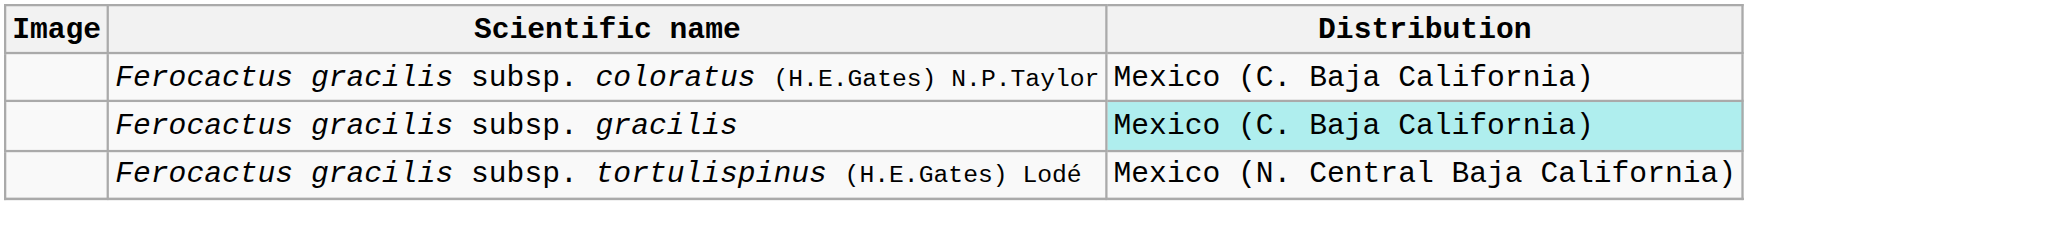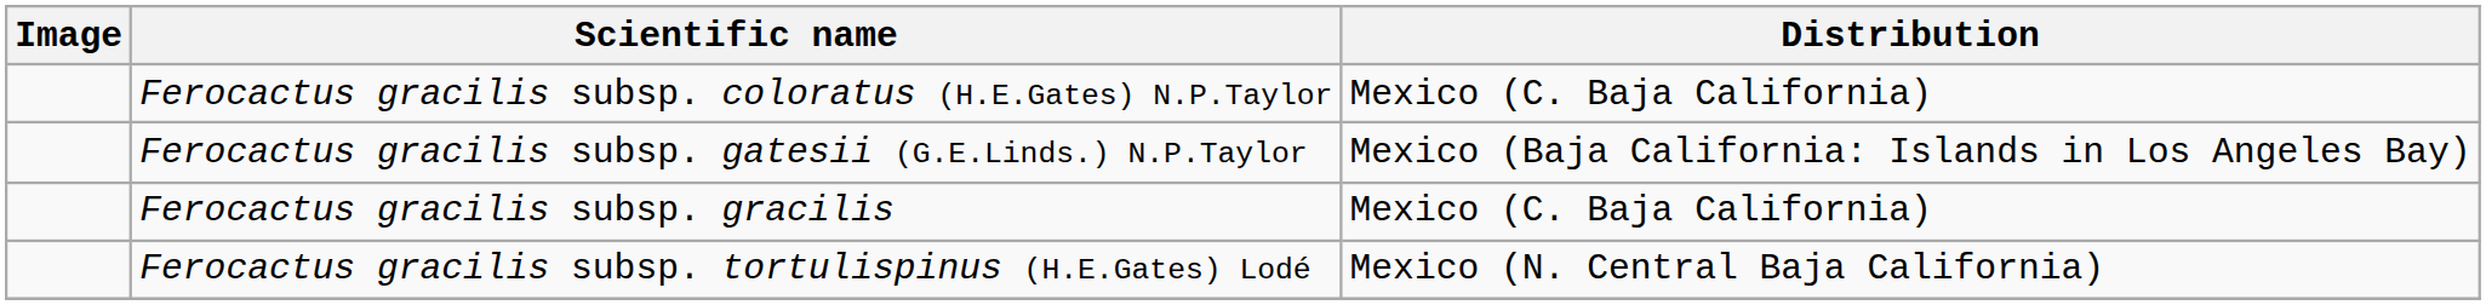+ row: Ferocactus gracilis subsp. gatesii (G.E.Linds.) N.P.Taylor | Mexico (Baja California: Islands in Los Angeles Bay)
Ferocactus gracilis subsp. gracilis | Distribution: paleturquoise background -> no background
